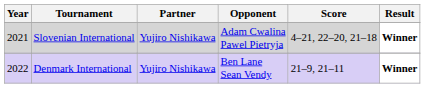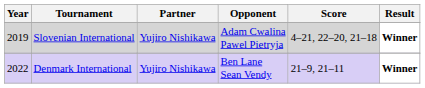Slovenian International | Year: 2021 -> 2019
